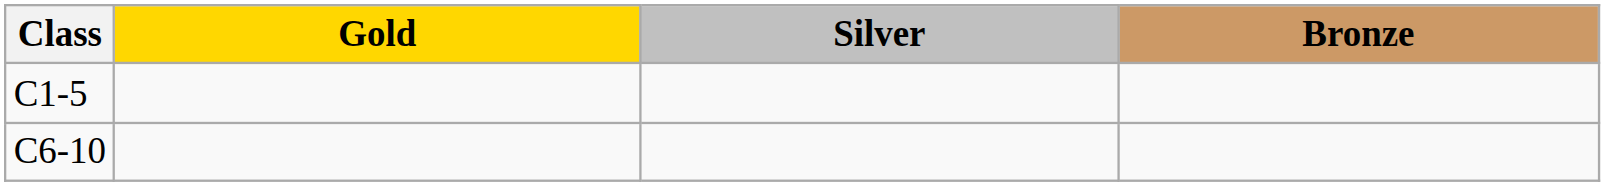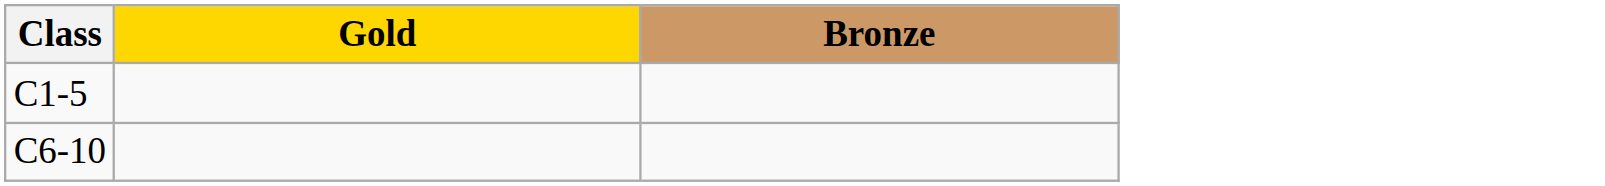- column: Silver
